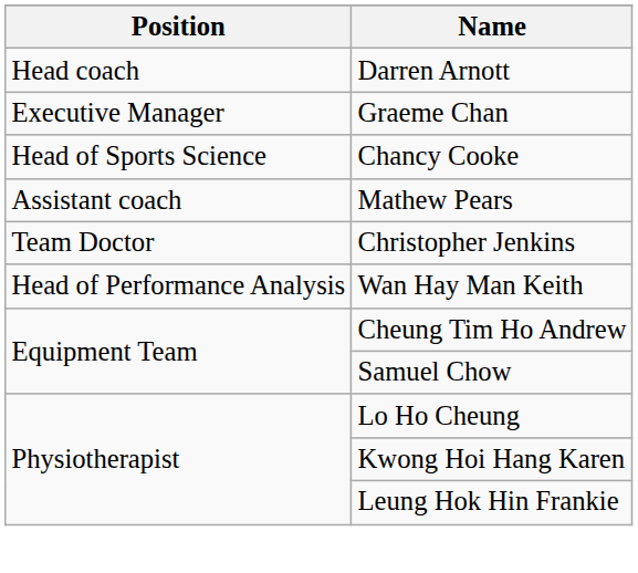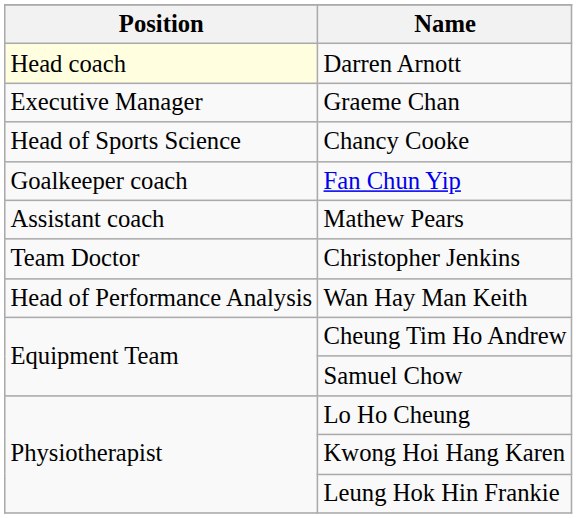Darren Arnott | Position: no background -> lightyellow background
+ row: Goalkeeper coach | Fan Chun Yip
